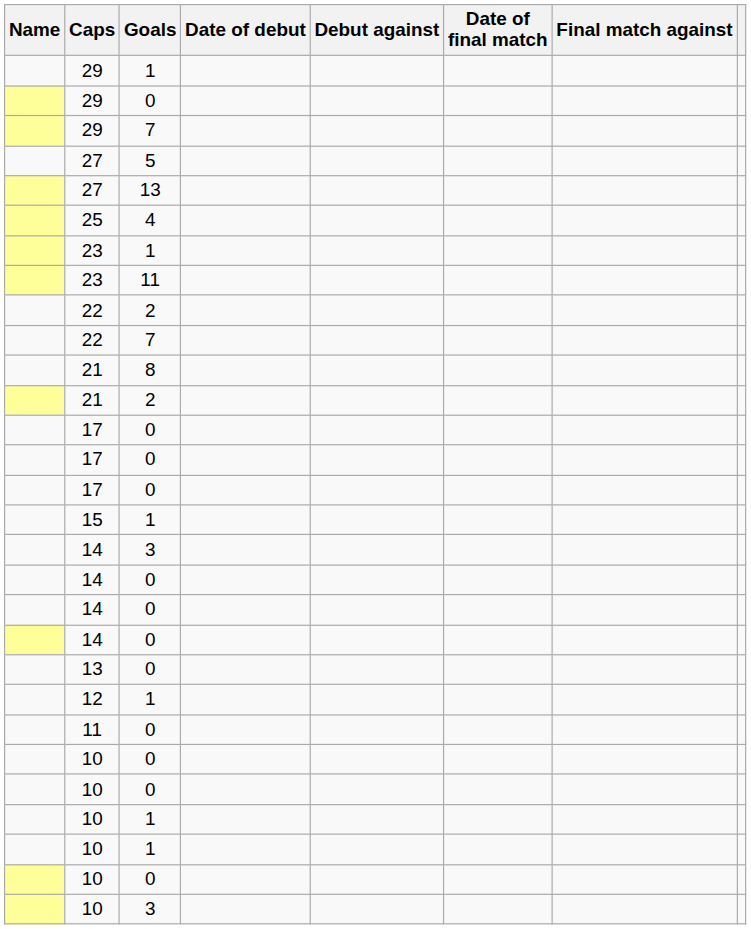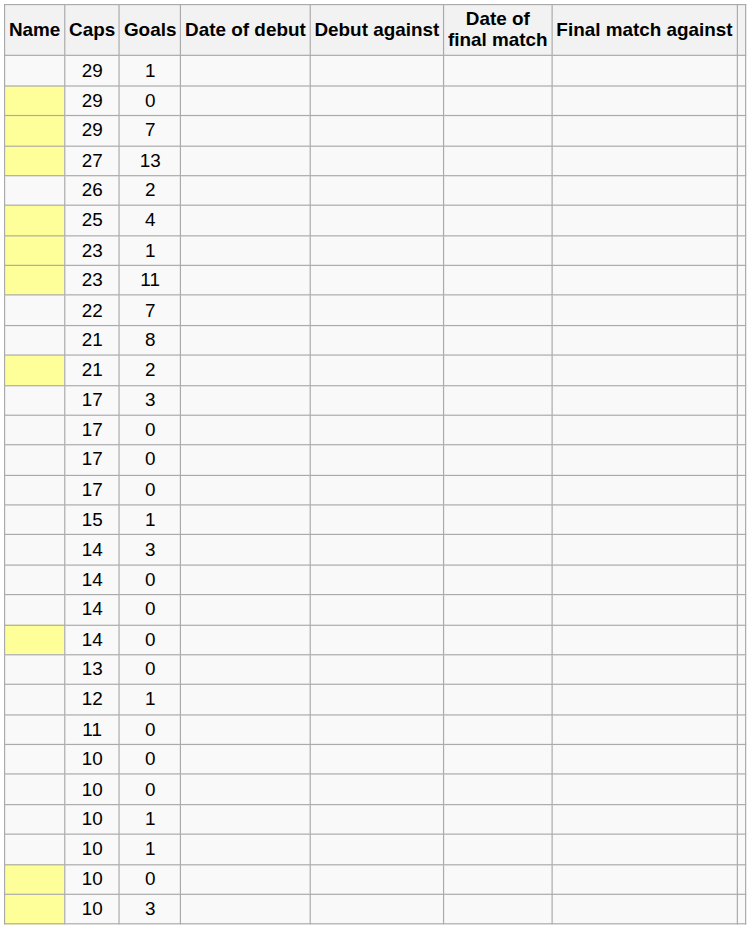- row: 27 | 5
+ row: 26 | 2
- row: 22 | 2
+ row: 17 | 3
